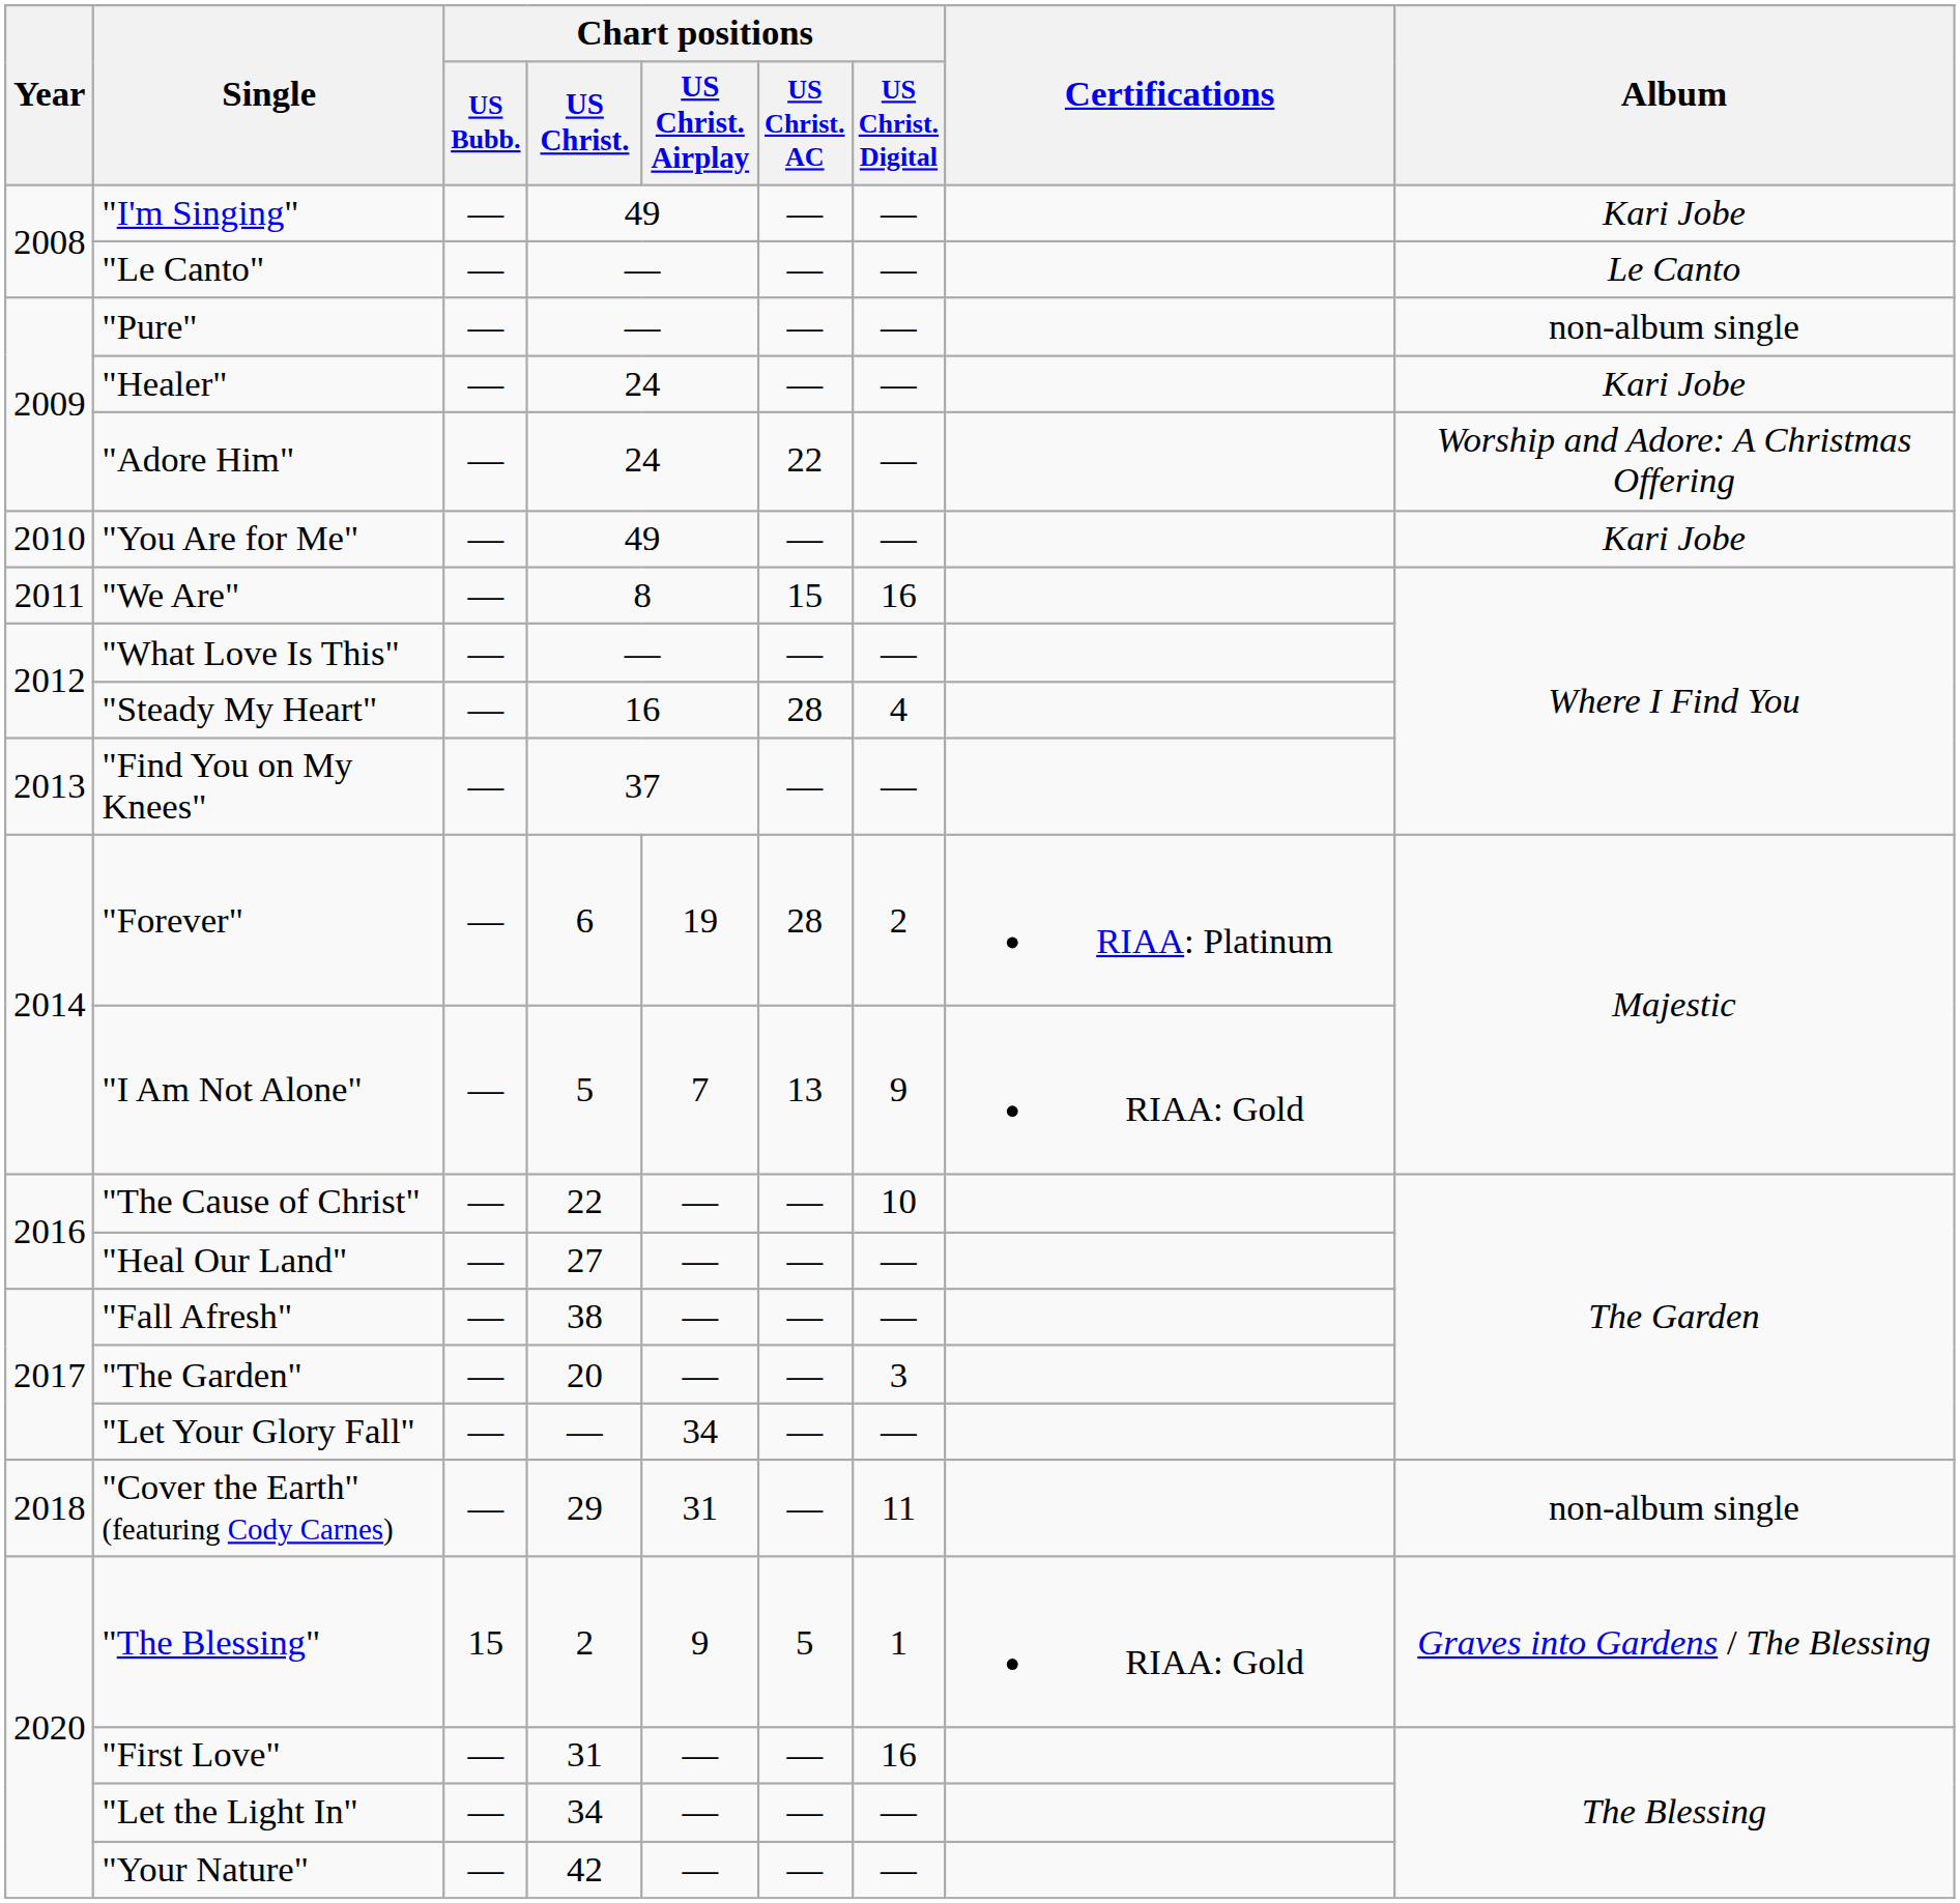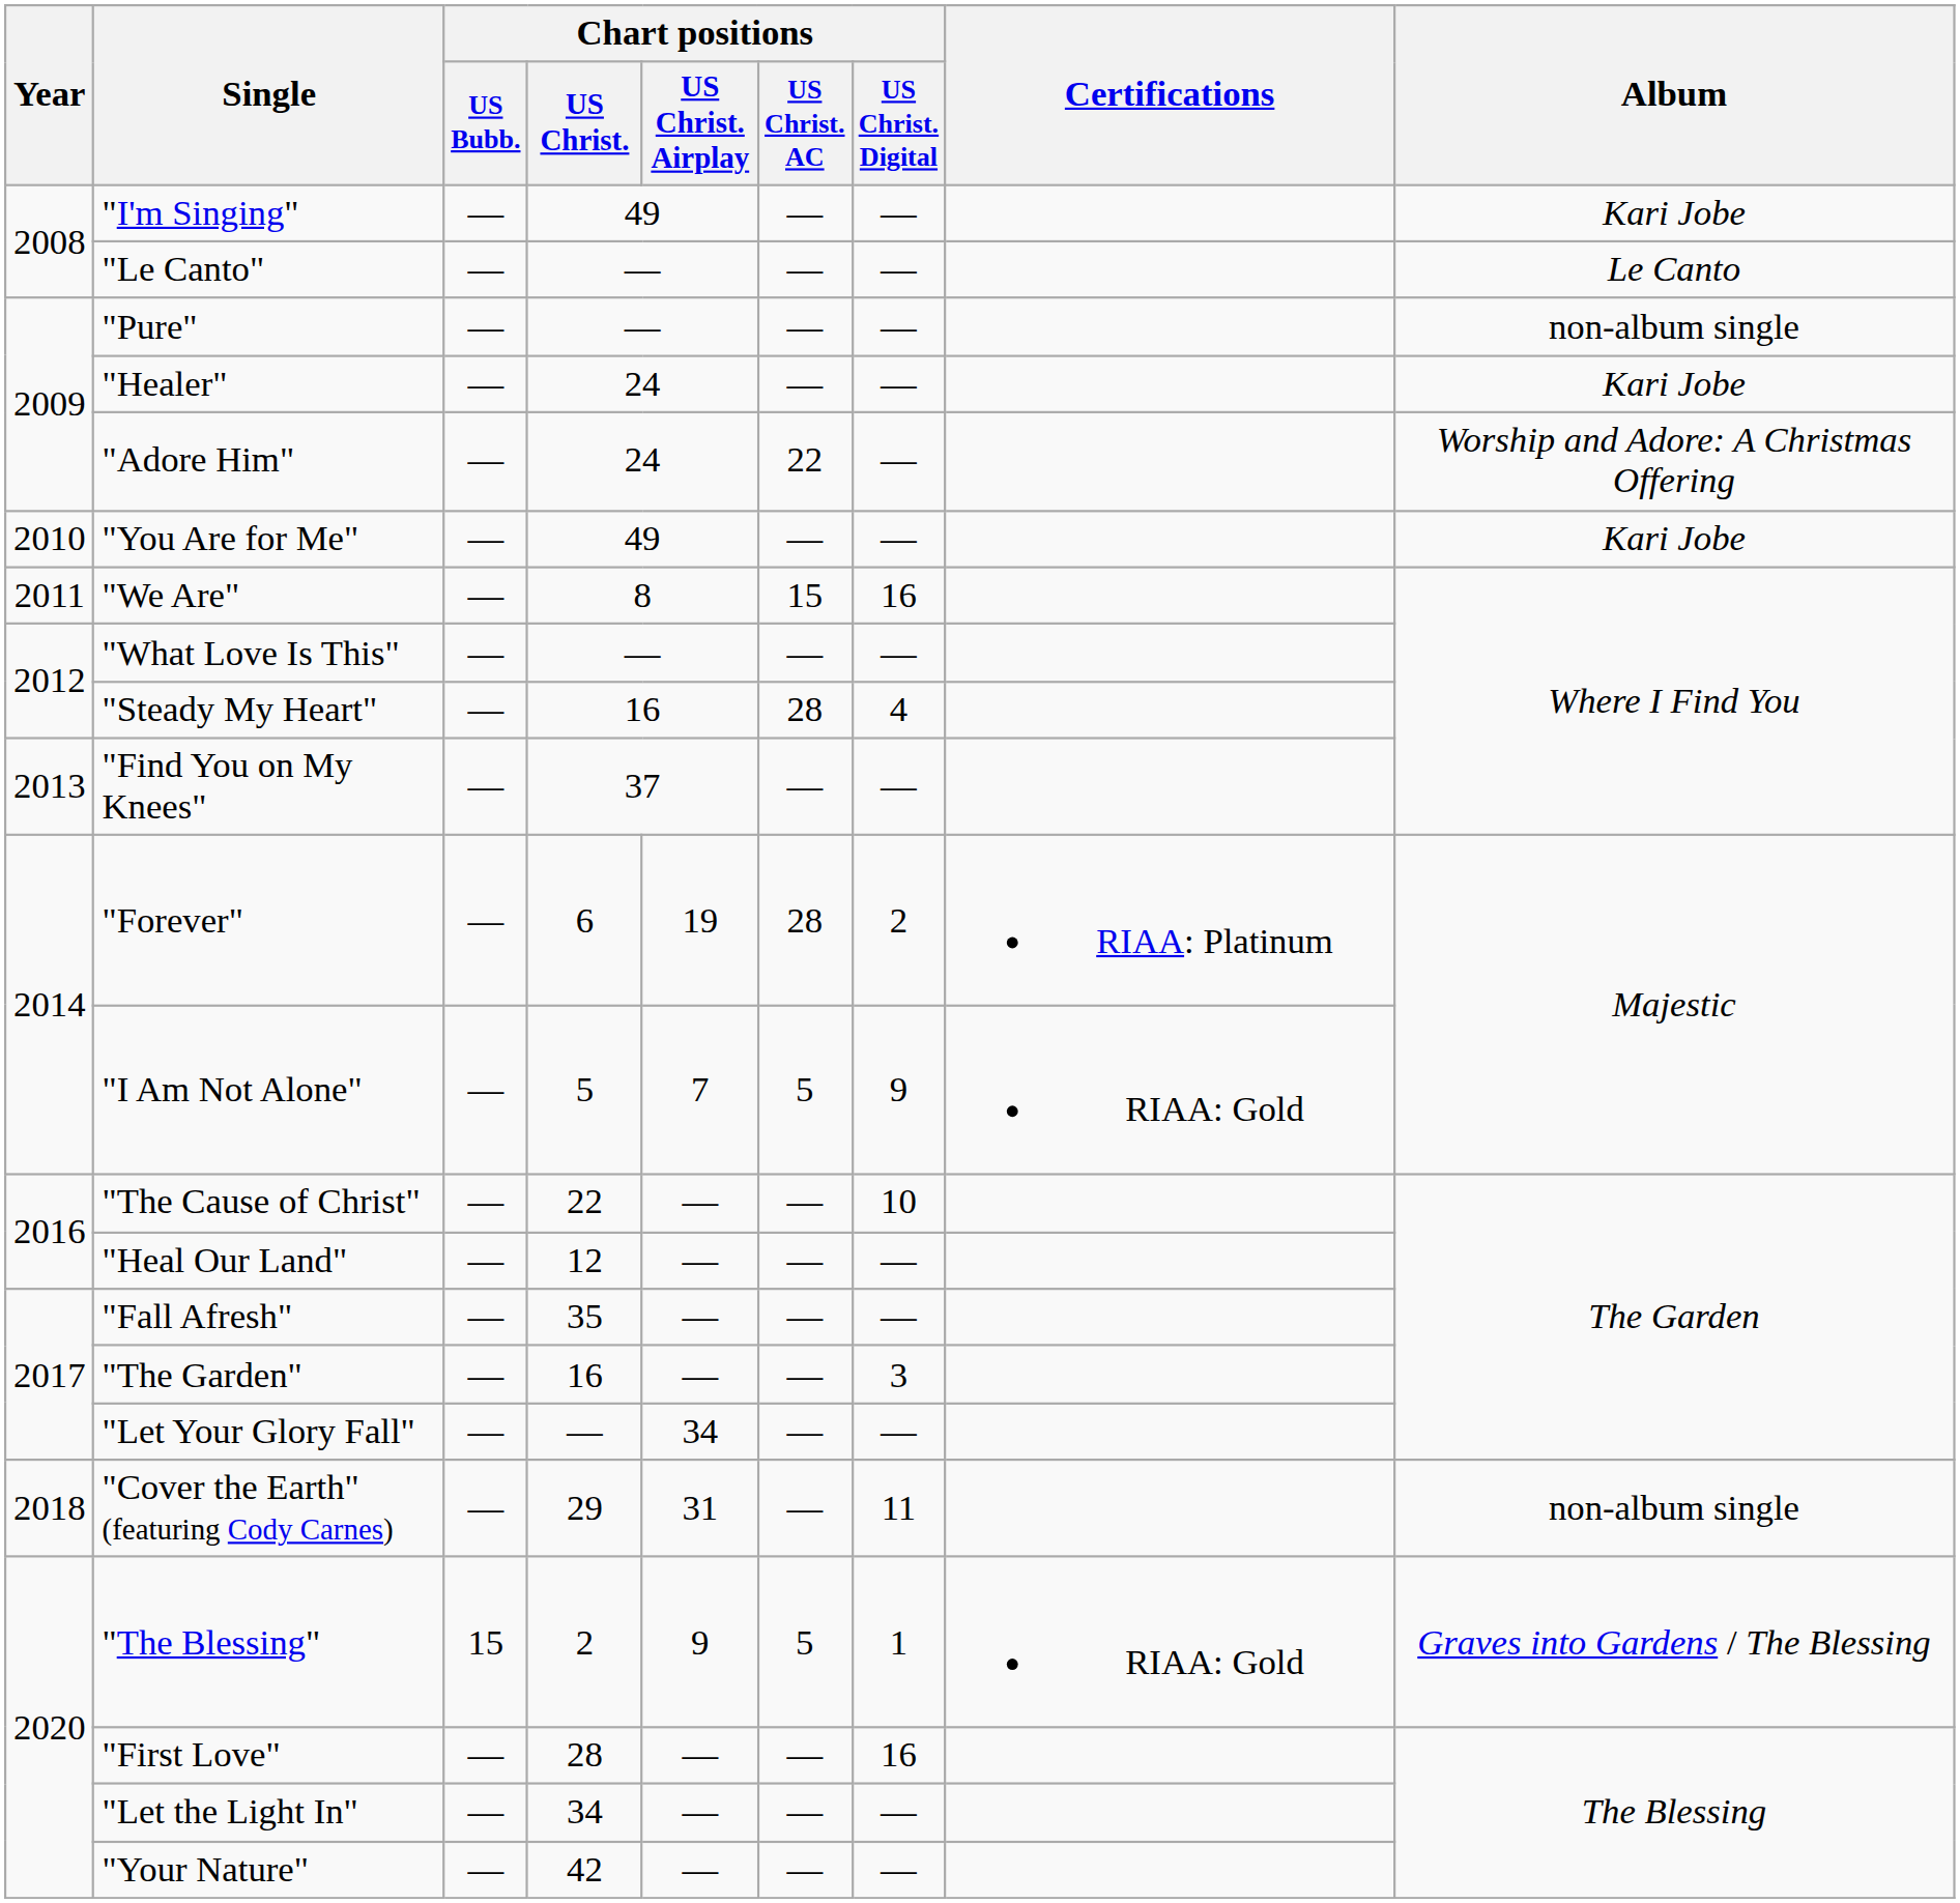"I Am Not Alone" | Chart positions / US Christ. AC: 13 -> 5
"Heal Our Land" | Chart positions / US Christ.: 27 -> 12
"Fall Afresh" | Chart positions / US Christ.: 38 -> 35
"The Garden" | Chart positions / US Christ.: 20 -> 16
"First Love" | Chart positions / US Christ.: 31 -> 28
